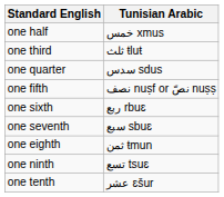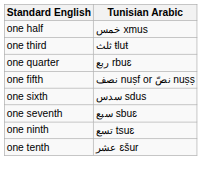one quarter | Tunisian Arabic: سدس sdus -> ربع rbuɛ
one sixth | Tunisian Arabic: ربع rbuɛ -> سدس sdus
- row: one eighth | ثمن ŧmun
